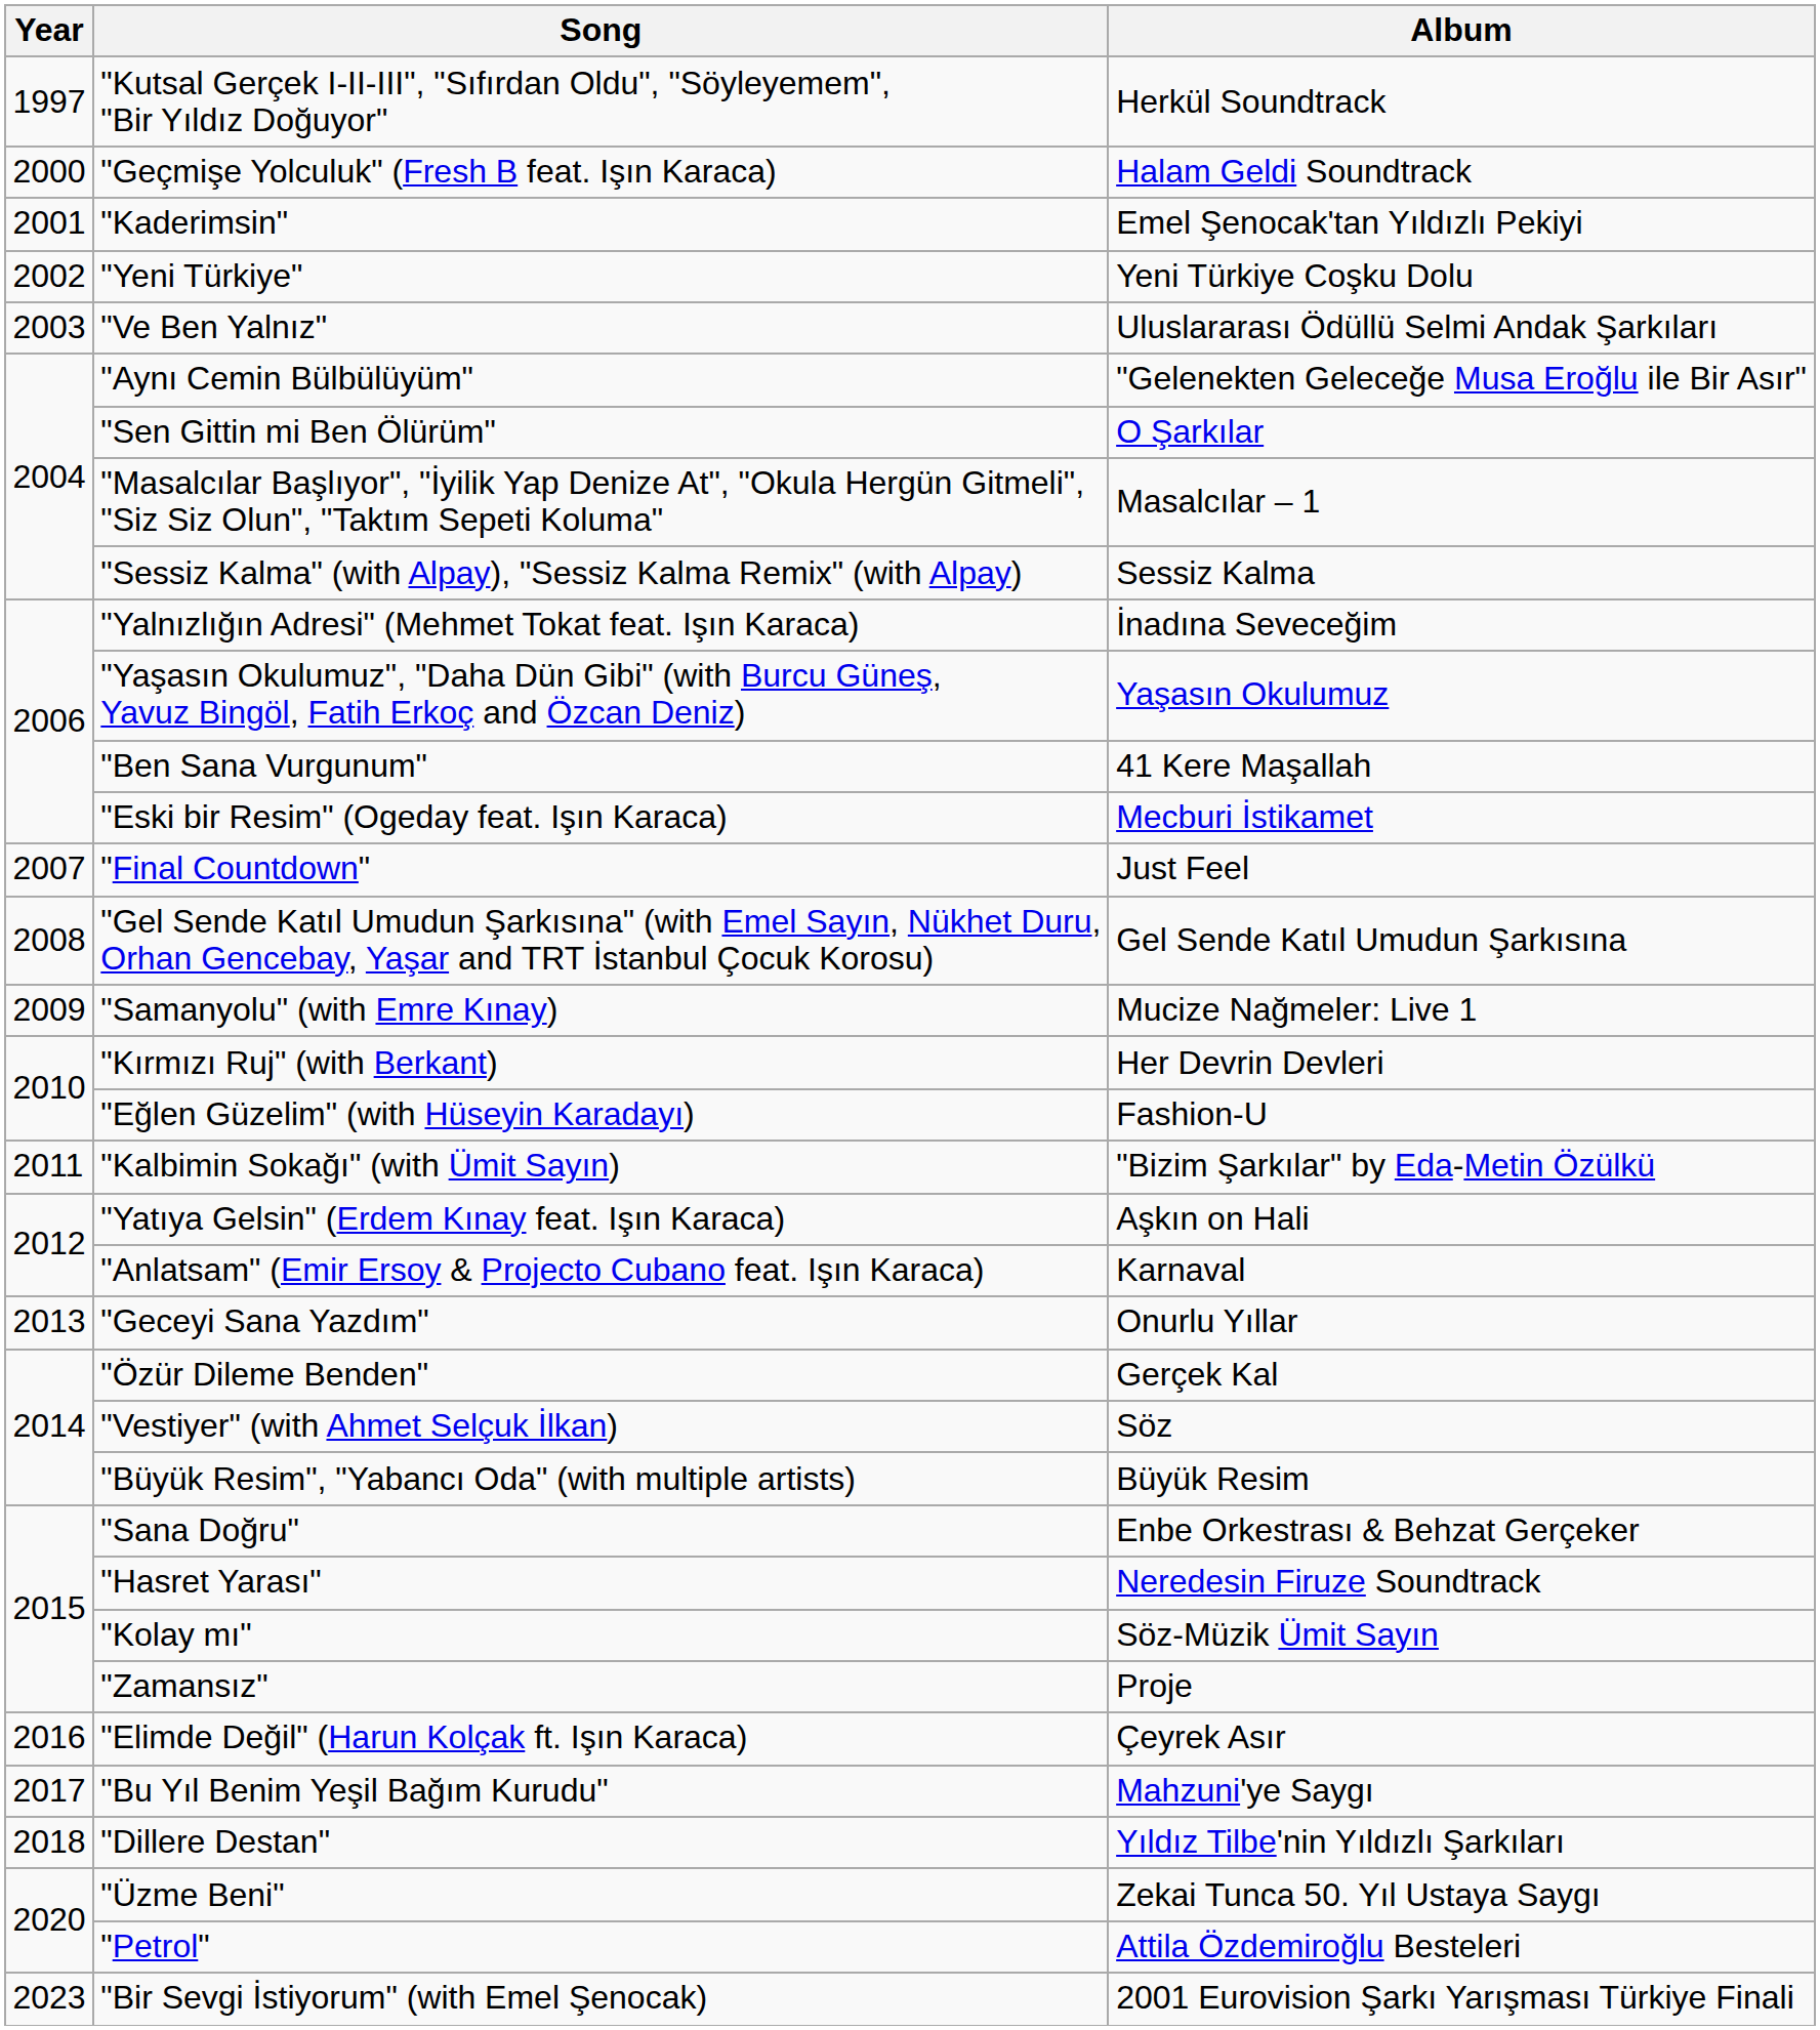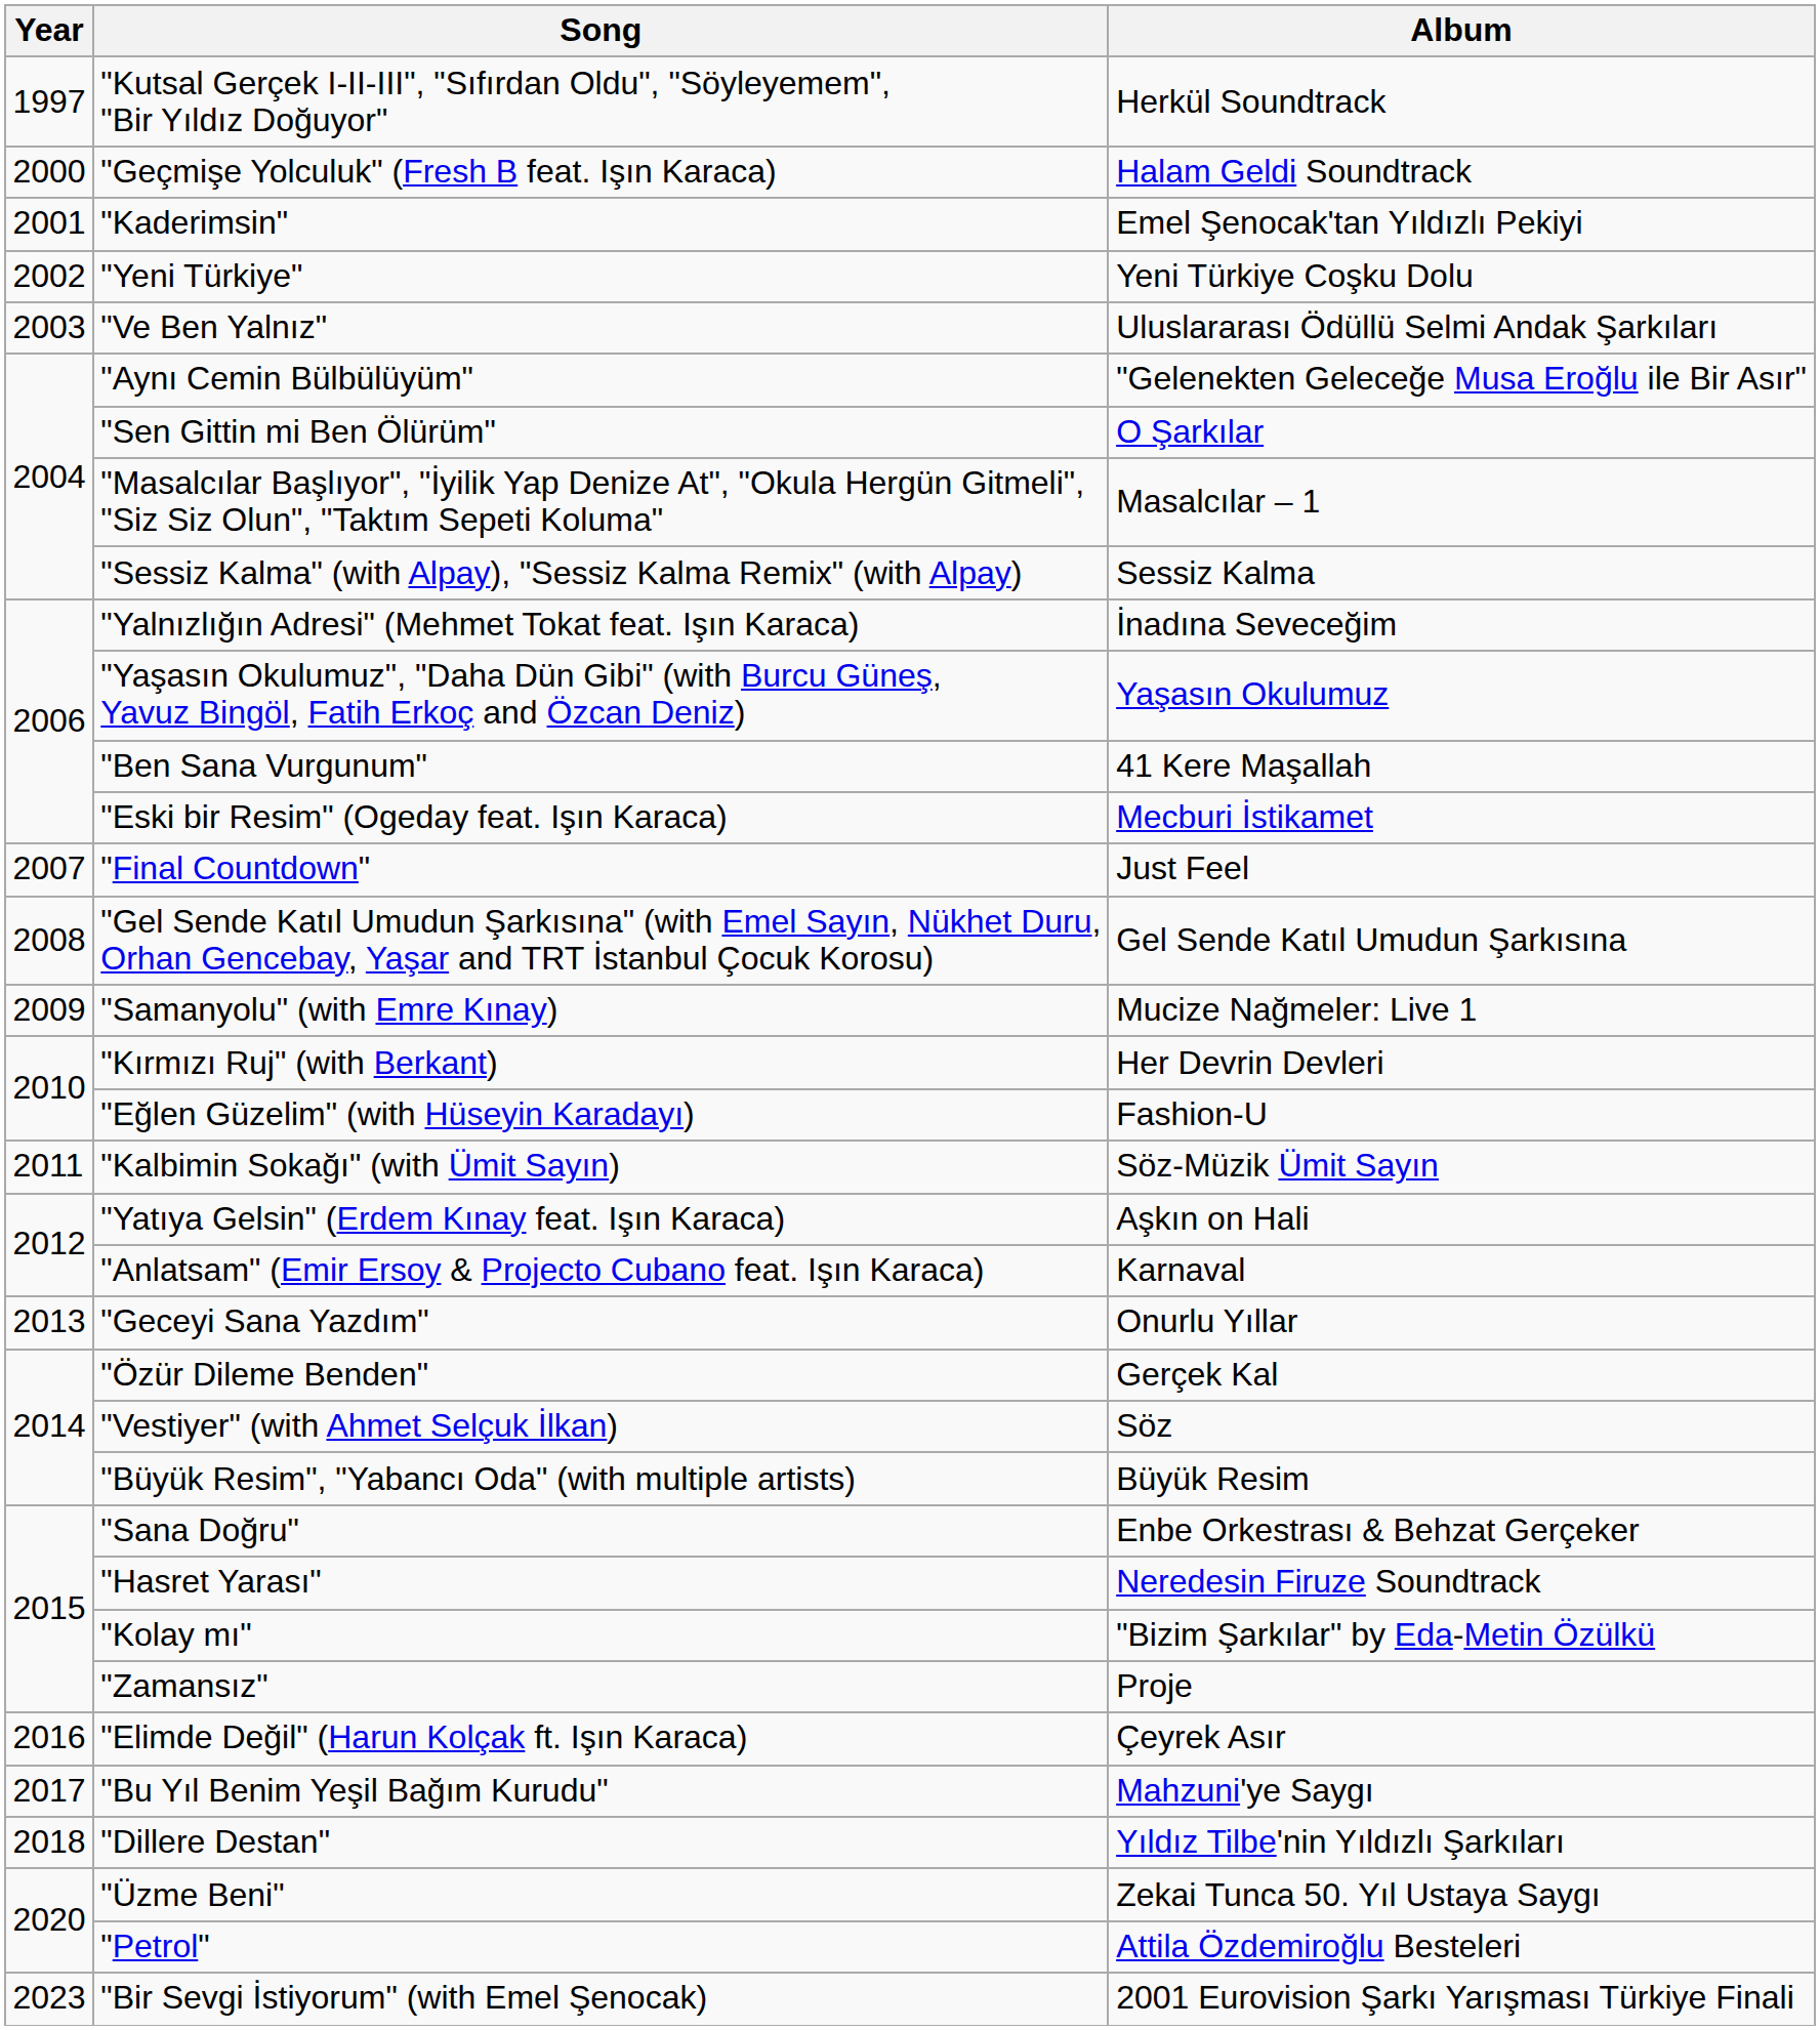"Kalbimin Sokağı" (with Ümit Sayın) | Album: "Bizim Şarkılar" by Eda-Metin Özülkü -> Söz-Müzik Ümit Sayın
"Kolay mı" | Album: Söz-Müzik Ümit Sayın -> "Bizim Şarkılar" by Eda-Metin Özülkü
